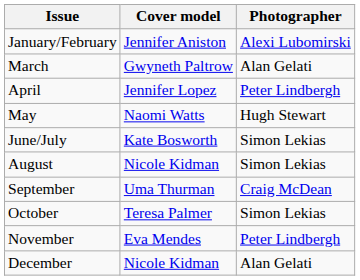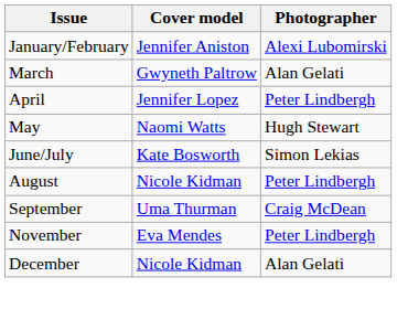August | Photographer: Simon Lekias -> Peter Lindbergh
- row: October | Teresa Palmer | Simon Lekias
